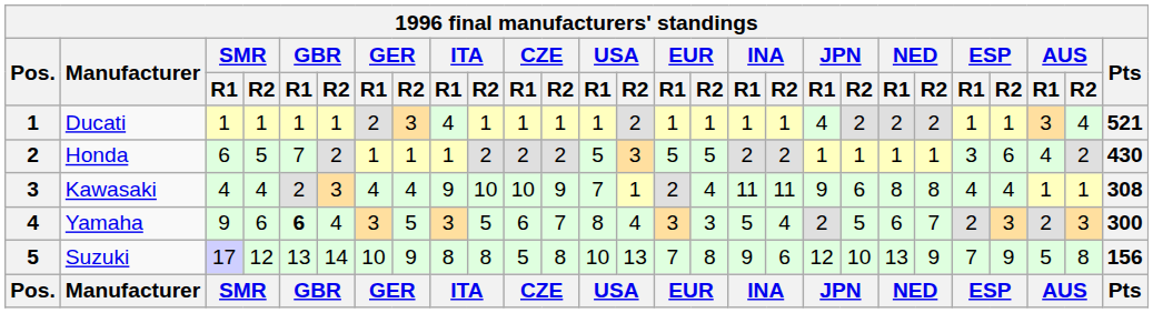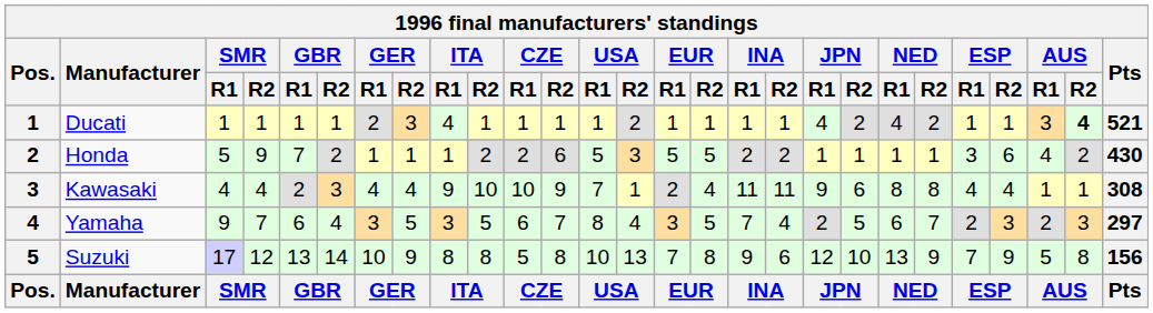Ducati | NED / R1: 2 -> 4
Ducati | AUS / R2: normal -> bold
Honda | SMR / R1: 6 -> 5
Honda | SMR / R2: 5 -> 9
Honda | CZE / R2: 2 -> 6
Yamaha | SMR / R2: 6 -> 7
Yamaha | GBR / R1: bold -> normal
Yamaha | EUR / R2: 3 -> 5
Yamaha | INA / R1: 5 -> 7
Yamaha | Pts: 300 -> 297
